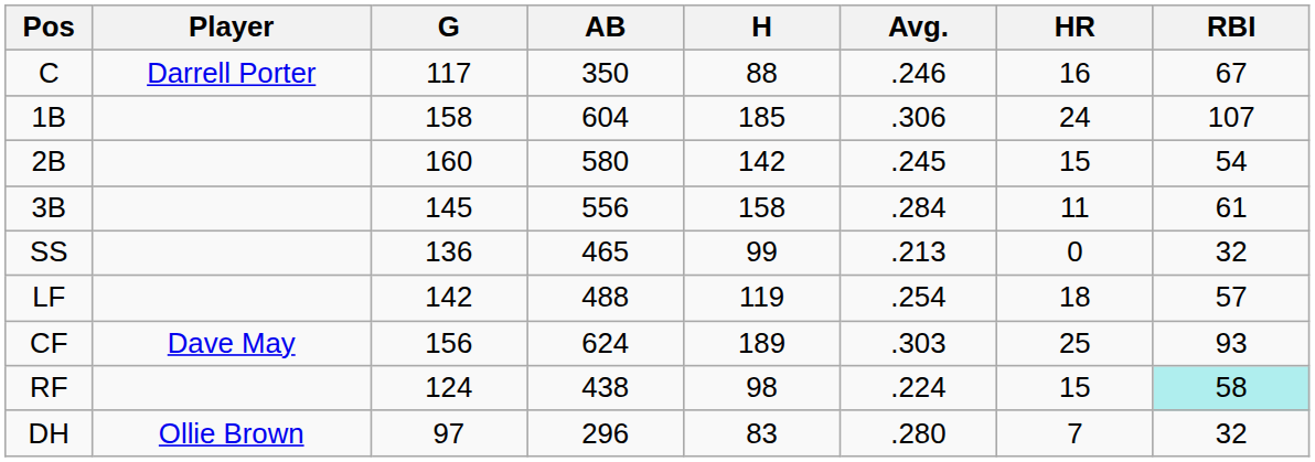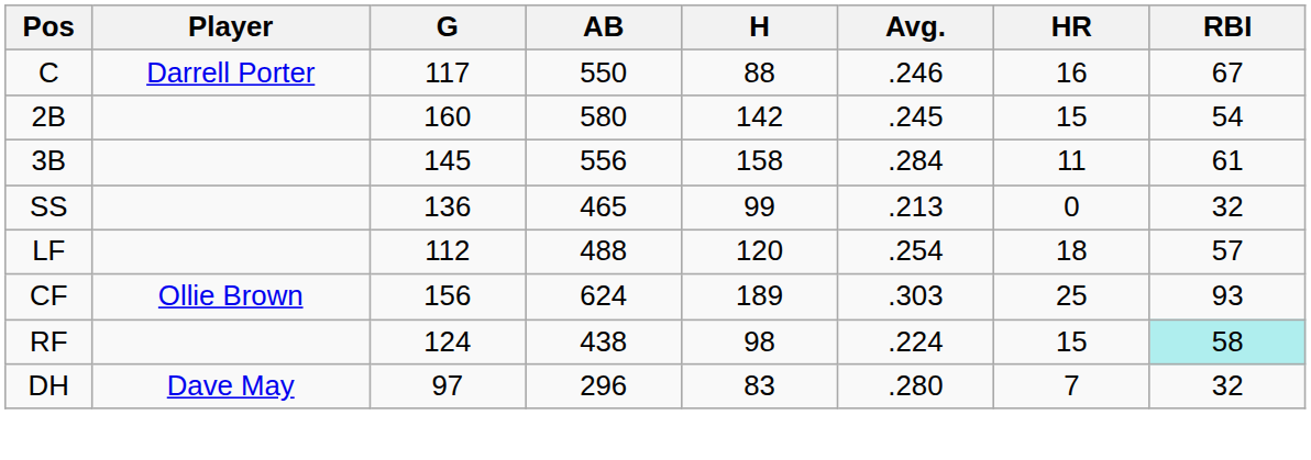C | AB: 350 -> 550
- row: 1B | 158 | 604 | 185 | .306 | 24 | 107
LF | G: 142 -> 112
LF | H: 119 -> 120
CF | Player: Dave May -> Ollie Brown
DH | Player: Ollie Brown -> Dave May
